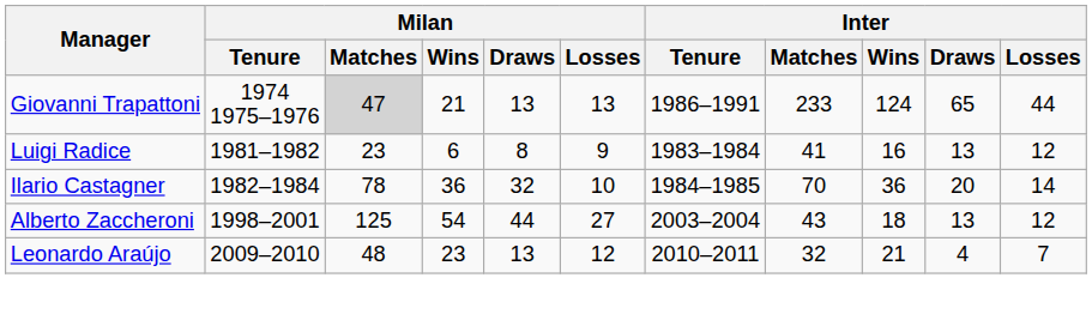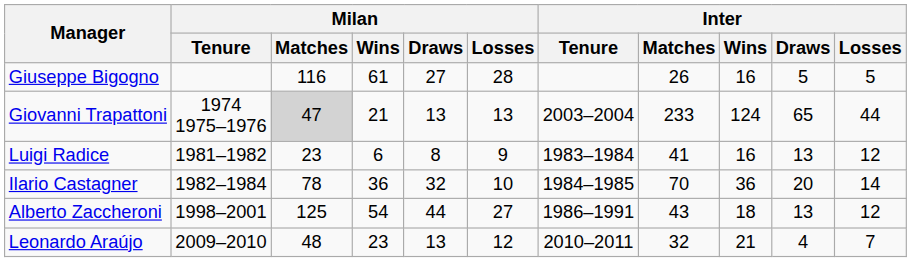+ row: Giuseppe Bigogno | 116 | 61 | 27 | 28 | 26 | 16 | 5 | 5
Giovanni Trapattoni | Inter / Tenure: 1986–1991 -> 2003–2004
Alberto Zaccheroni | Inter / Tenure: 2003–2004 -> 1986–1991
